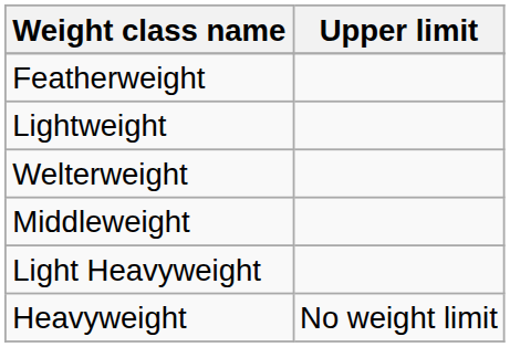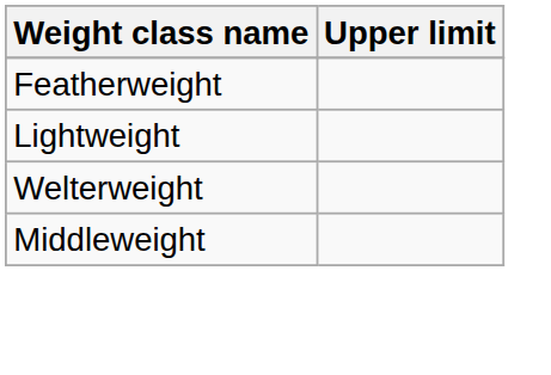- row: Light Heavyweight
- row: Heavyweight | No weight limit
